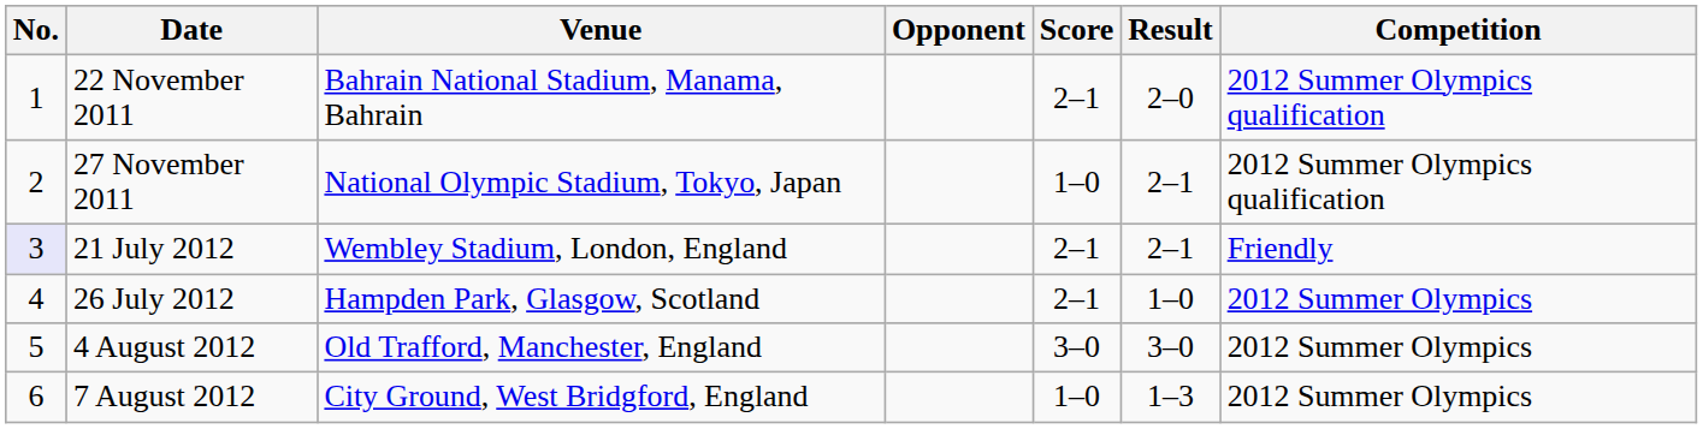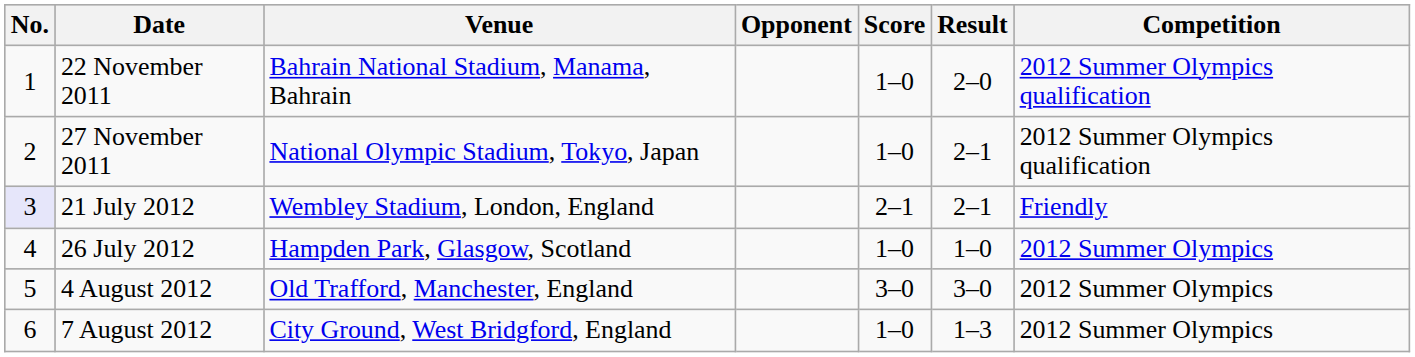22 November 2011 | Score: 2–1 -> 1–0
26 July 2012 | Score: 2–1 -> 1–0
